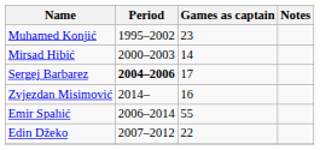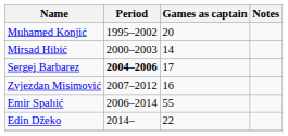Muhamed Konjić | Games as captain: 23 -> 20
Zvjezdan Misimović | Period: 2014– -> 2007–2012
Edin Džeko | Period: 2007–2012 -> 2014–
